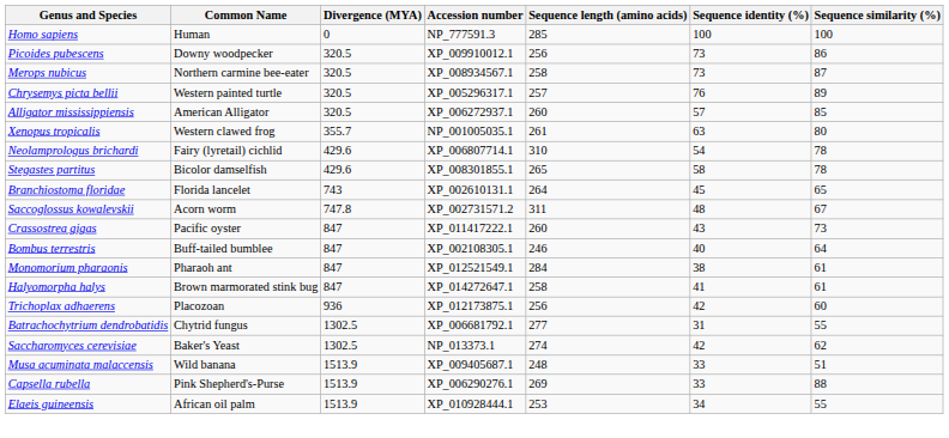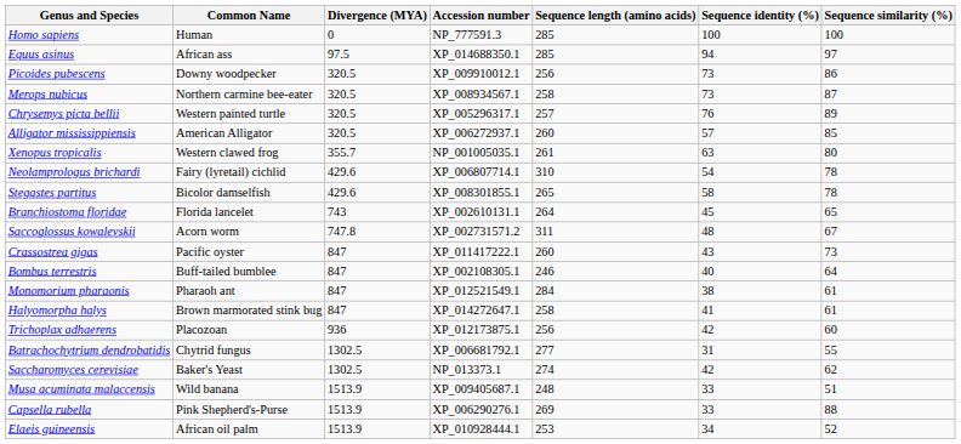+ row: Equus asinus | African ass | 97.5 | XP_014688350.1 | 285 | 94 | 97
Elaeis guineensis | Sequence similarity (%): 55 -> 52
